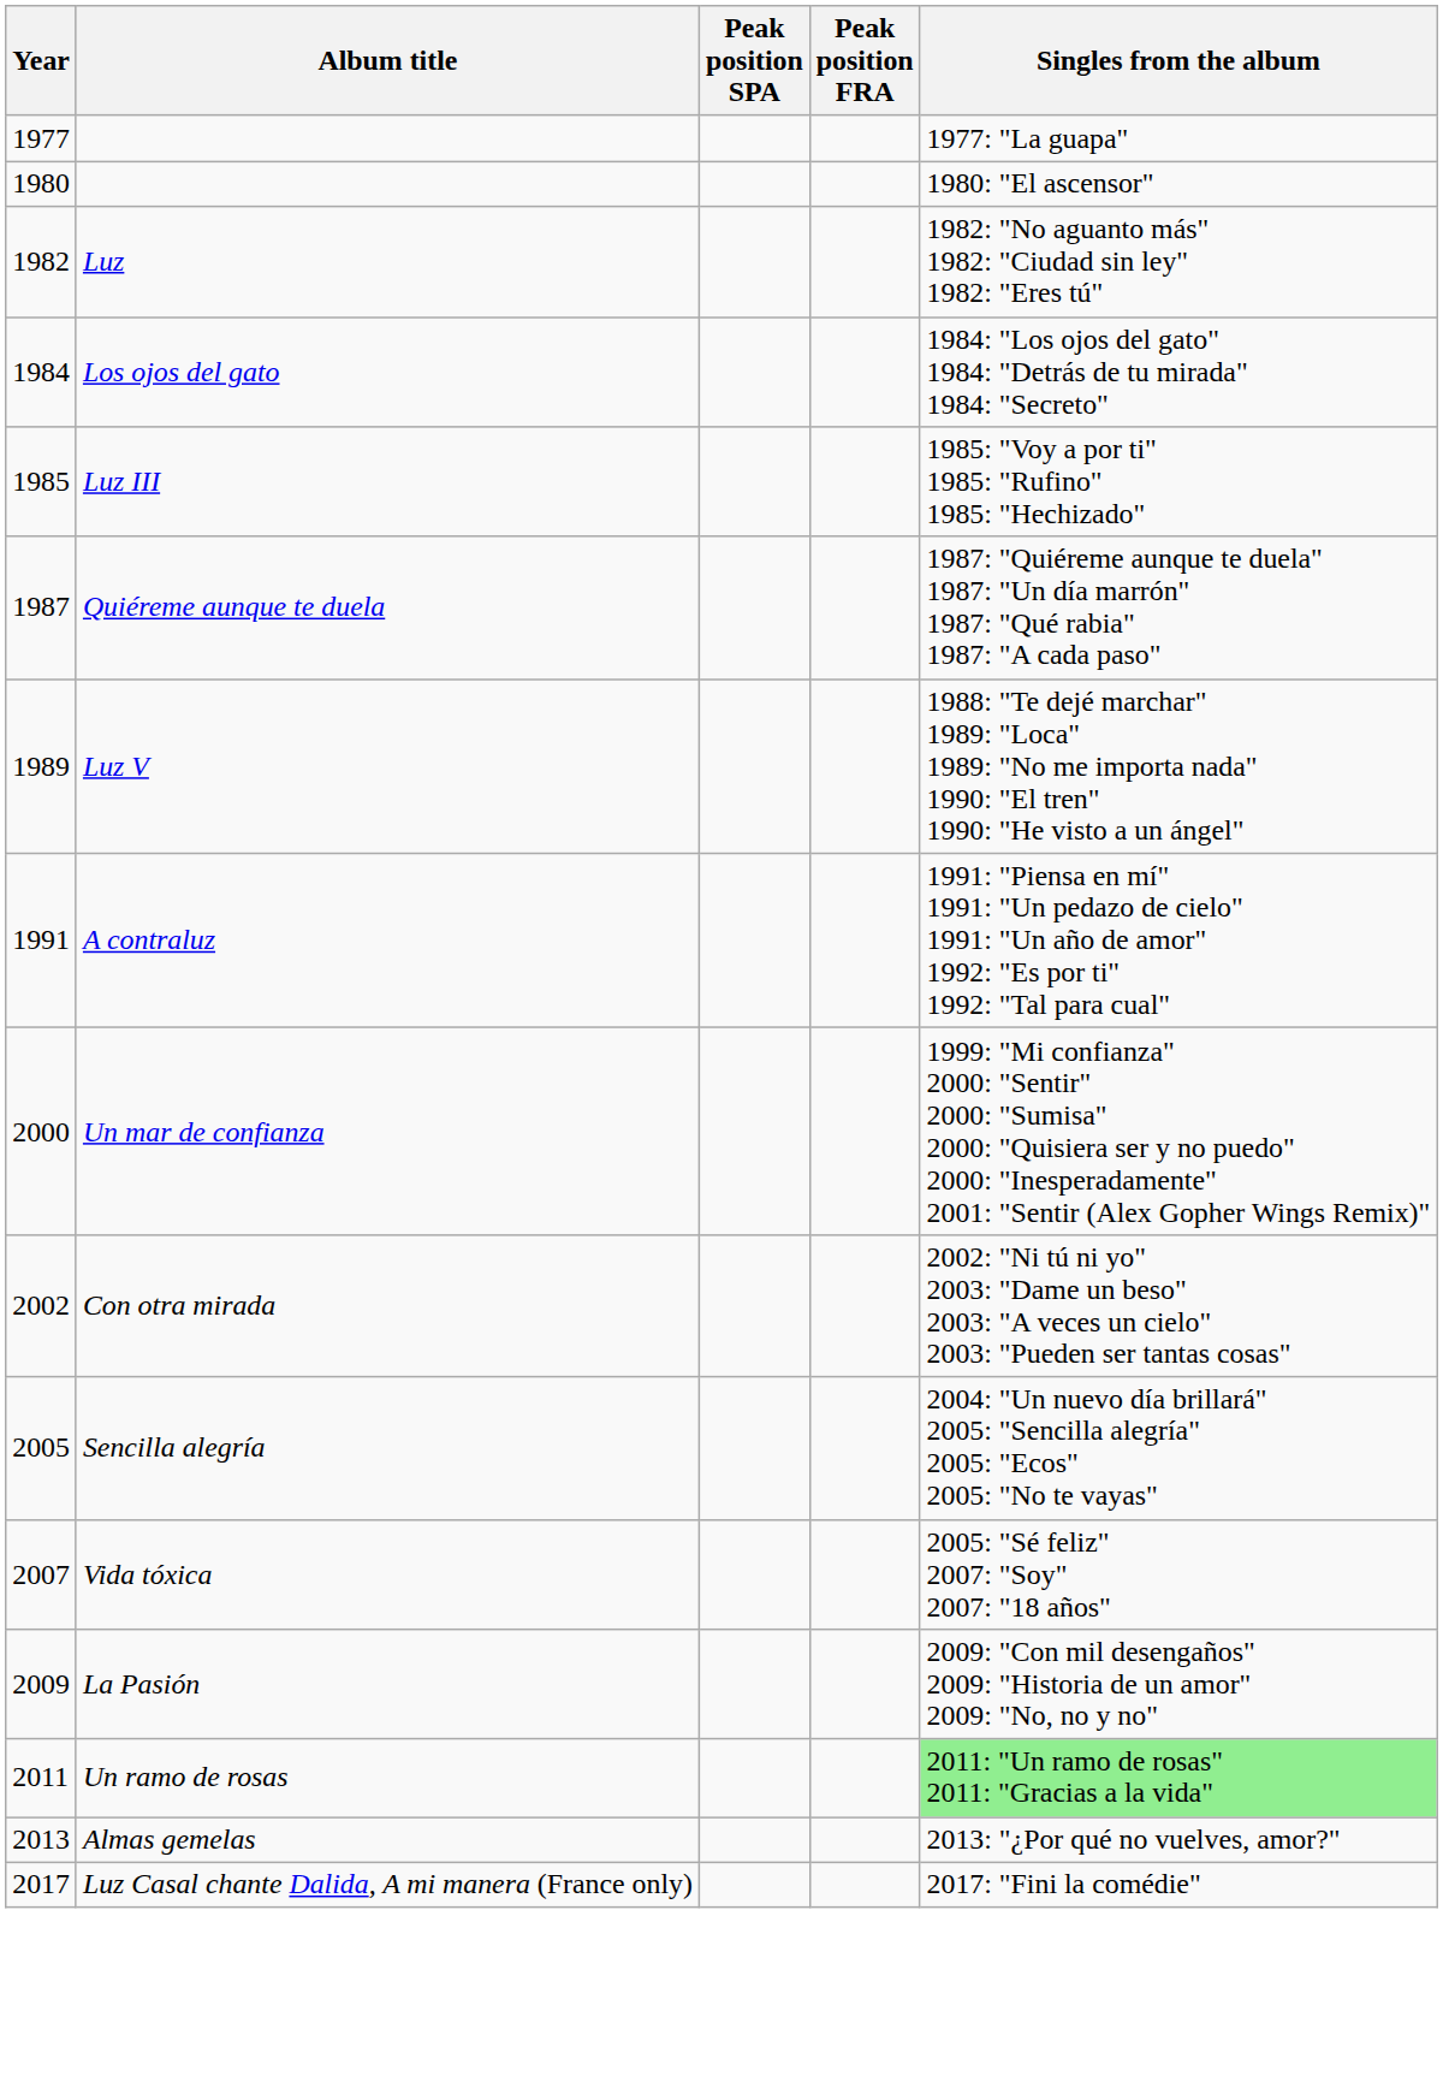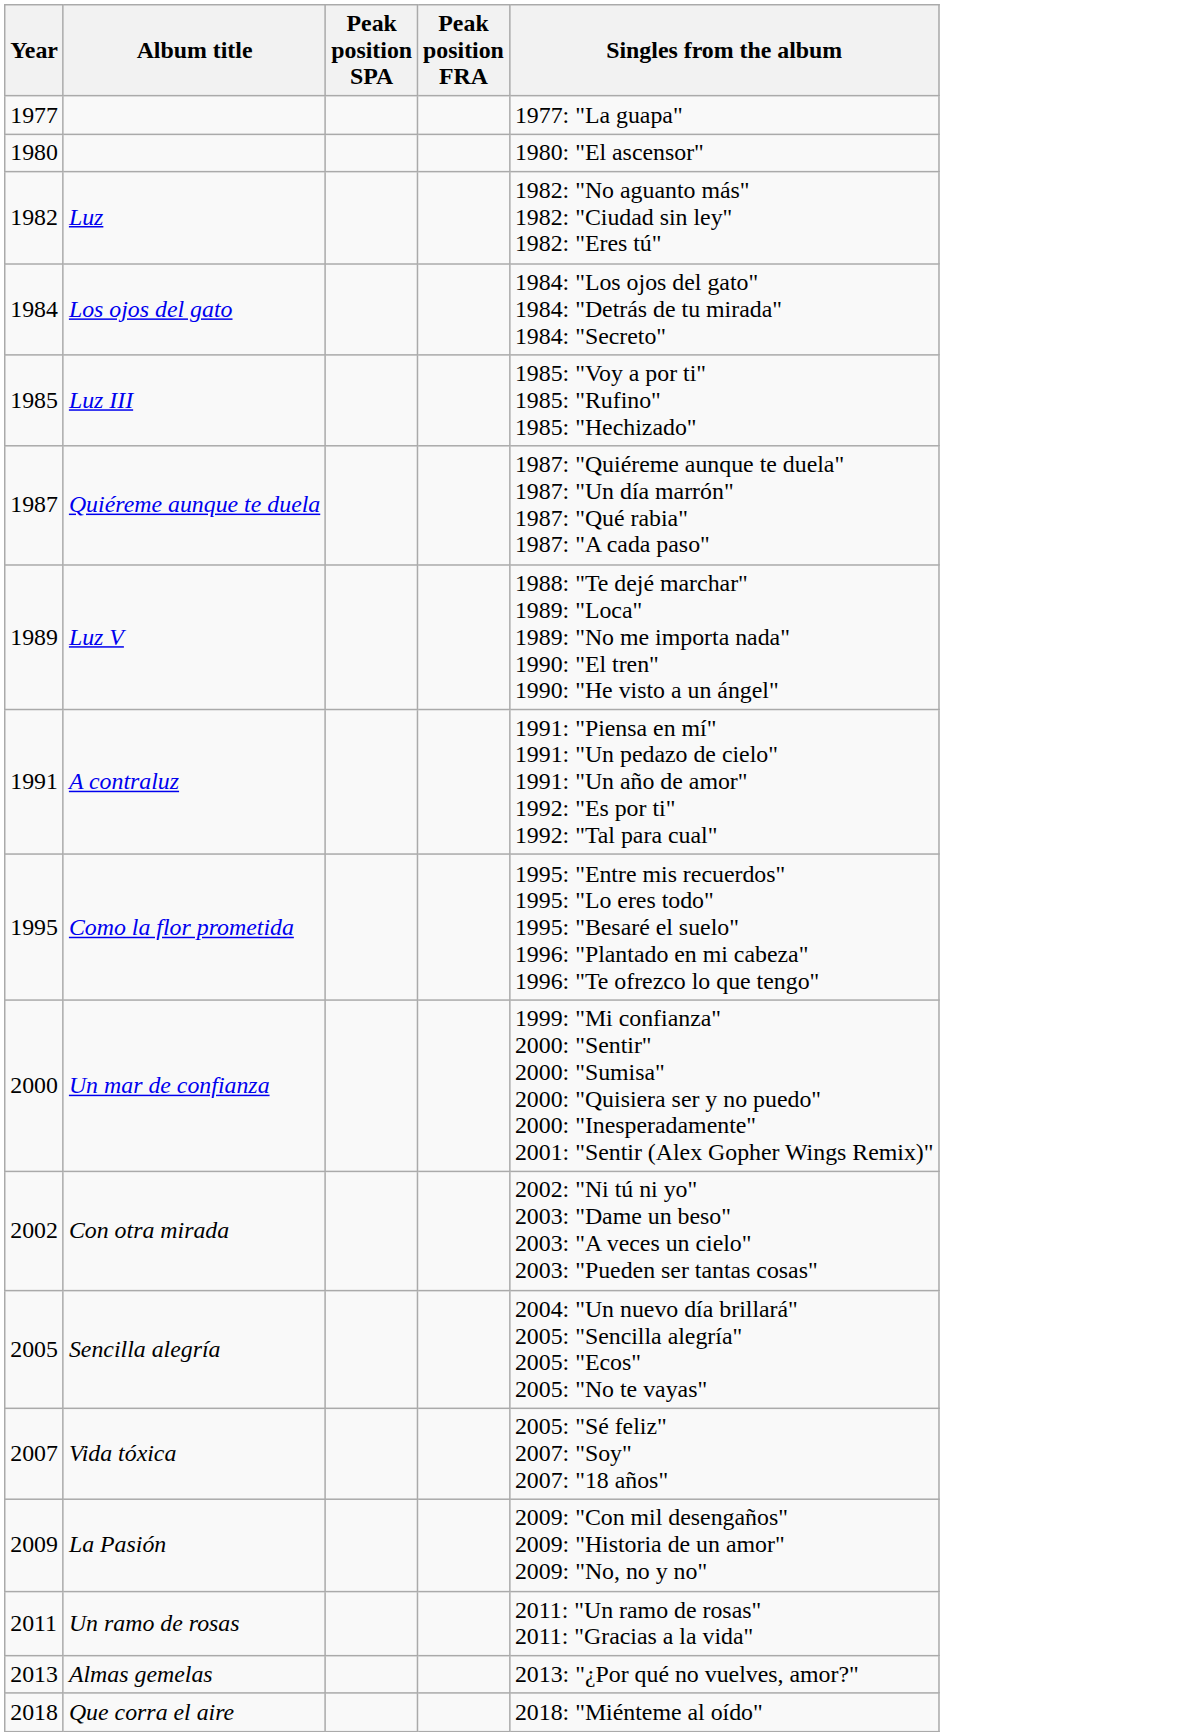+ row: 1995 | Como la flor prometida | 1995: "Entre mis recuerdos" 1995: "Lo eres todo" 1995: "Besaré el suelo" 1996: "Plantado en mi cabeza" 1996: "Te ofrezco lo que tengo"
Un ramo de rosas | Singles from the album: lightgreen background -> no background
- row: 2017 | Luz Casal chante Dalida, A mi manera (France only) | 2017: "Fini la comédie"
+ row: 2018 | Que corra el aire | 2018: "Miénteme al oído"
